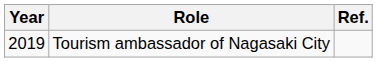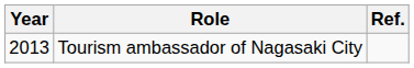Tourism ambassador of Nagasaki City | Year: 2019 -> 2013
